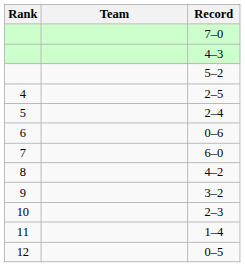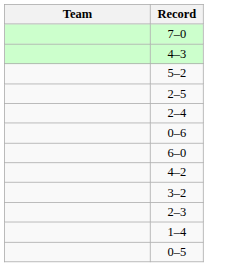- column: Rank | 4 | 5 | 6 | 7 | 8 | 9 | 10 | 11 | 12
